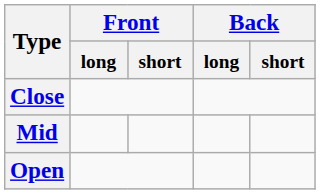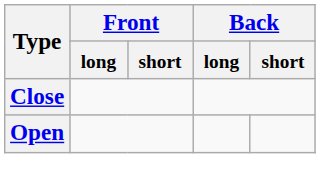- row: Mid
